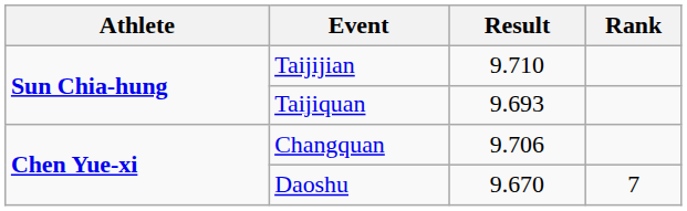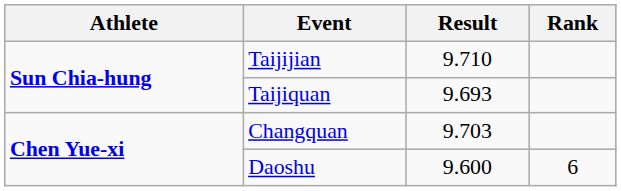Changquan | Result: 9.706 -> 9.703
Daoshu | Result: 9.670 -> 9.600
Daoshu | Rank: 7 -> 6
